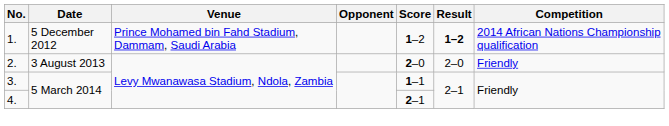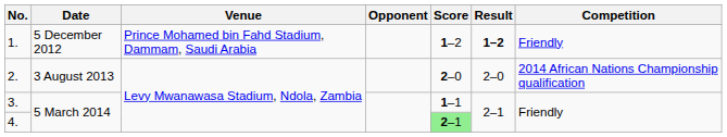1. | Competition: 2014 African Nations Championship qualification -> Friendly
2. | Competition: Friendly -> 2014 African Nations Championship qualification
4. | Score: no background -> lightgreen background
